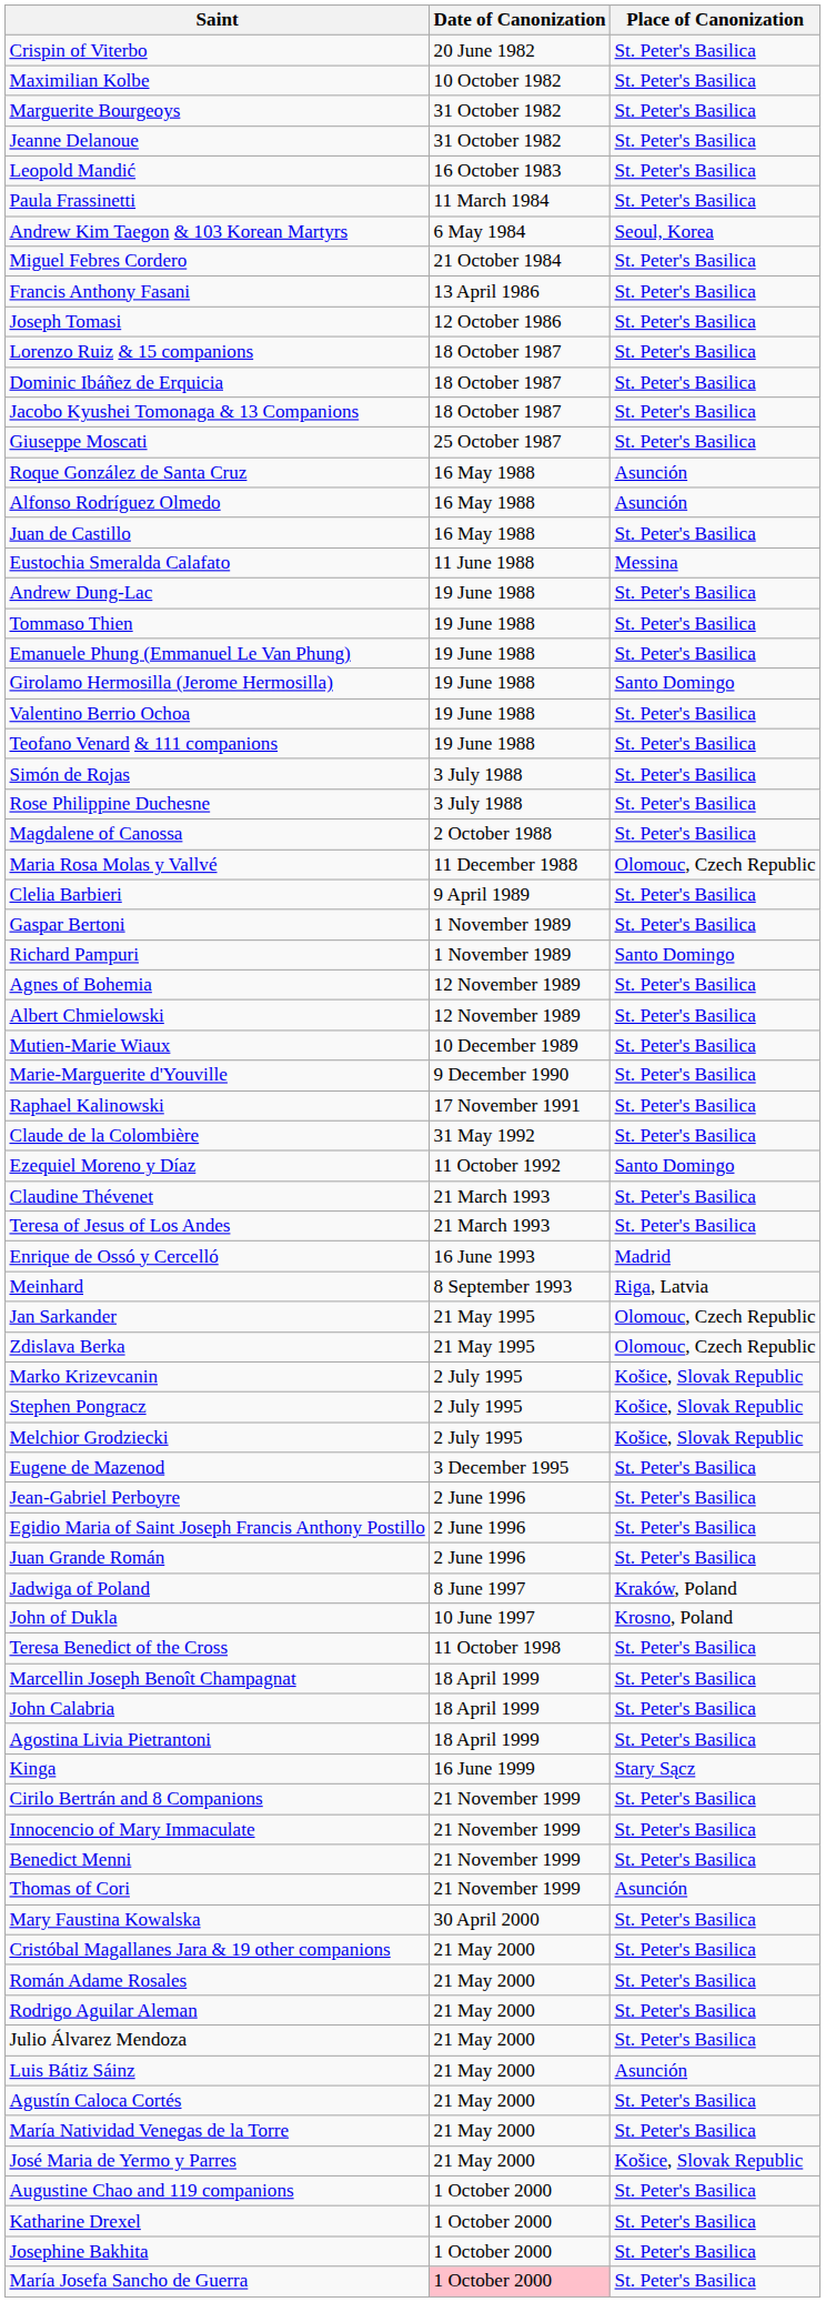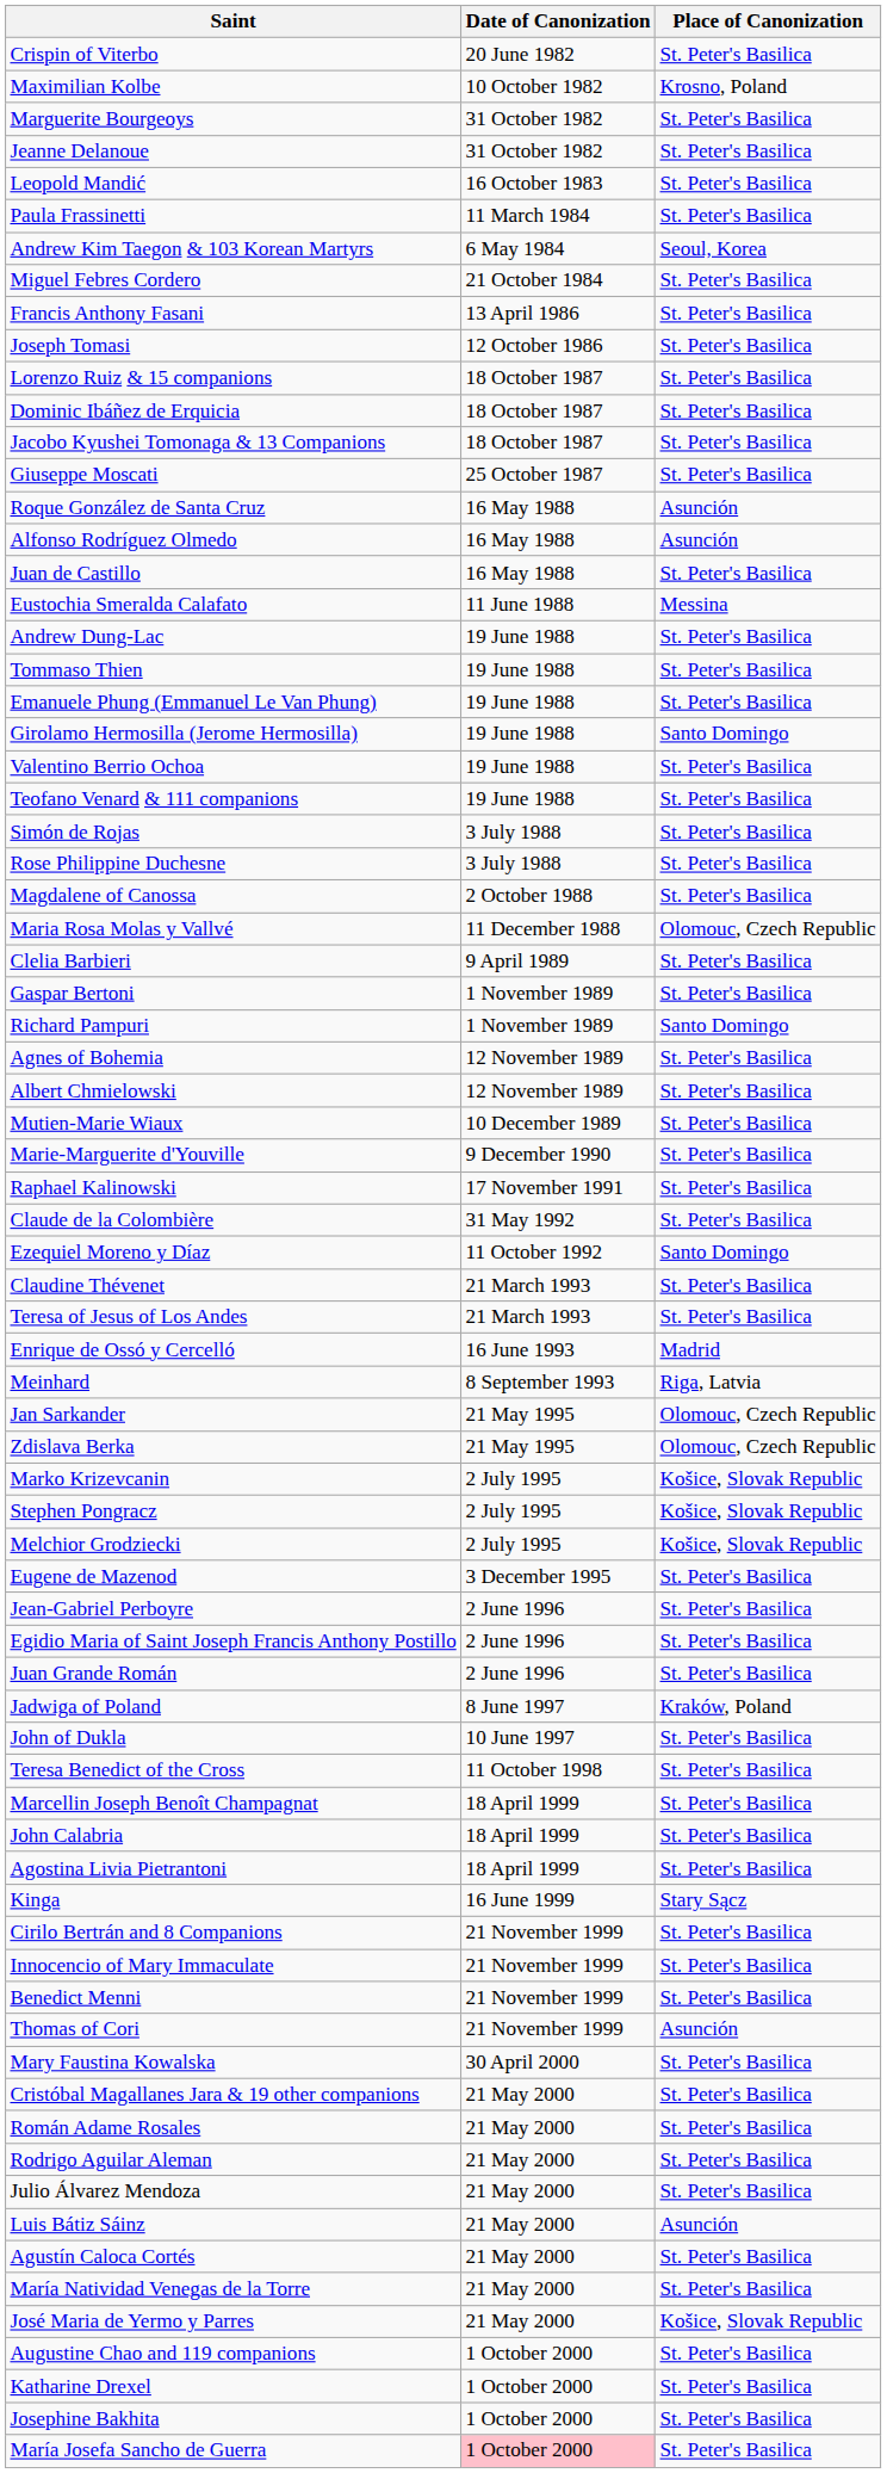Maximilian Kolbe | Place of Canonization: St. Peter's Basilica -> Krosno, Poland
John of Dukla | Place of Canonization: Krosno, Poland -> St. Peter's Basilica
